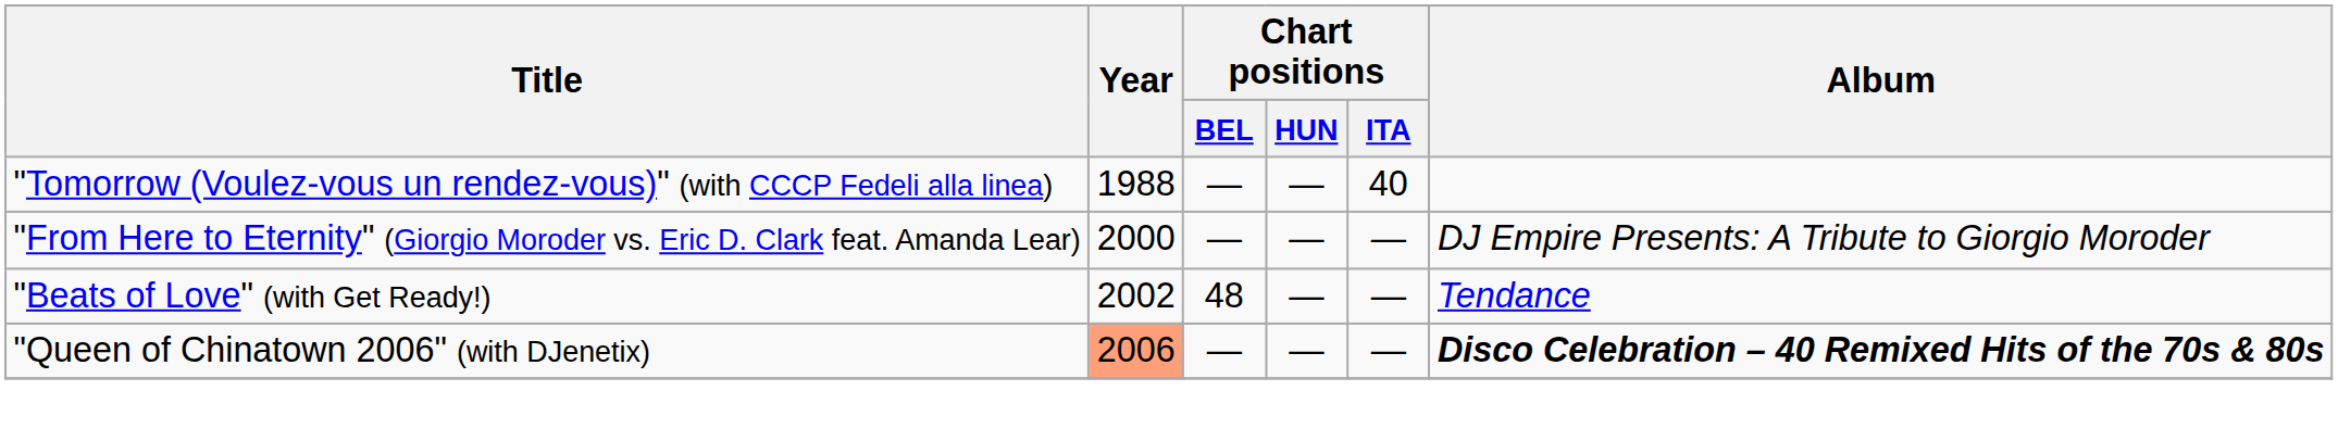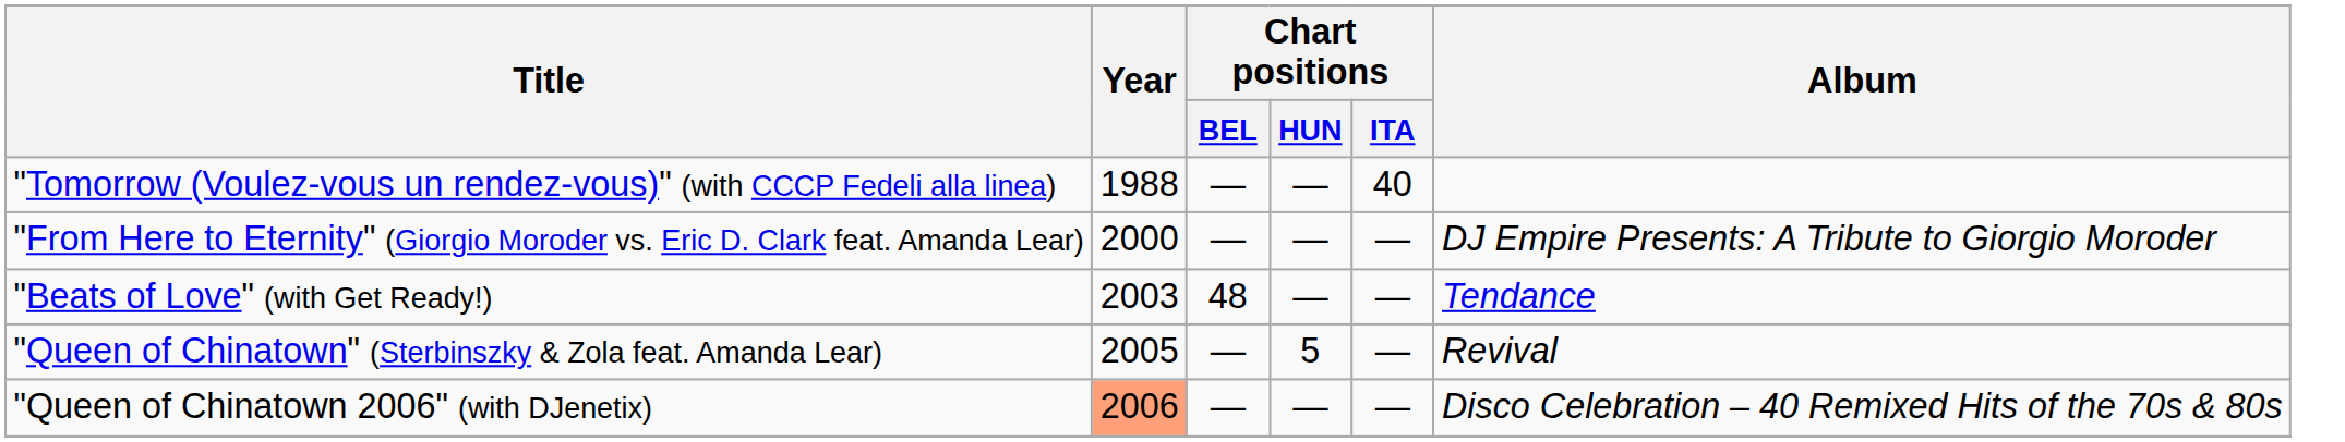"Beats of Love" (with Get Ready!) | Year: 2002 -> 2003
+ row: "Queen of Chinatown" (Sterbinszky & Zola feat. Amanda Lear) | 2005 | — | 5 | — | Revival
"Queen of Chinatown 2006" (with DJenetix) | Album: bold -> normal
